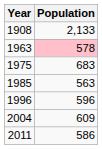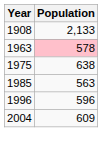1975 | Population: 683 -> 638
- row: 2011 | 586
